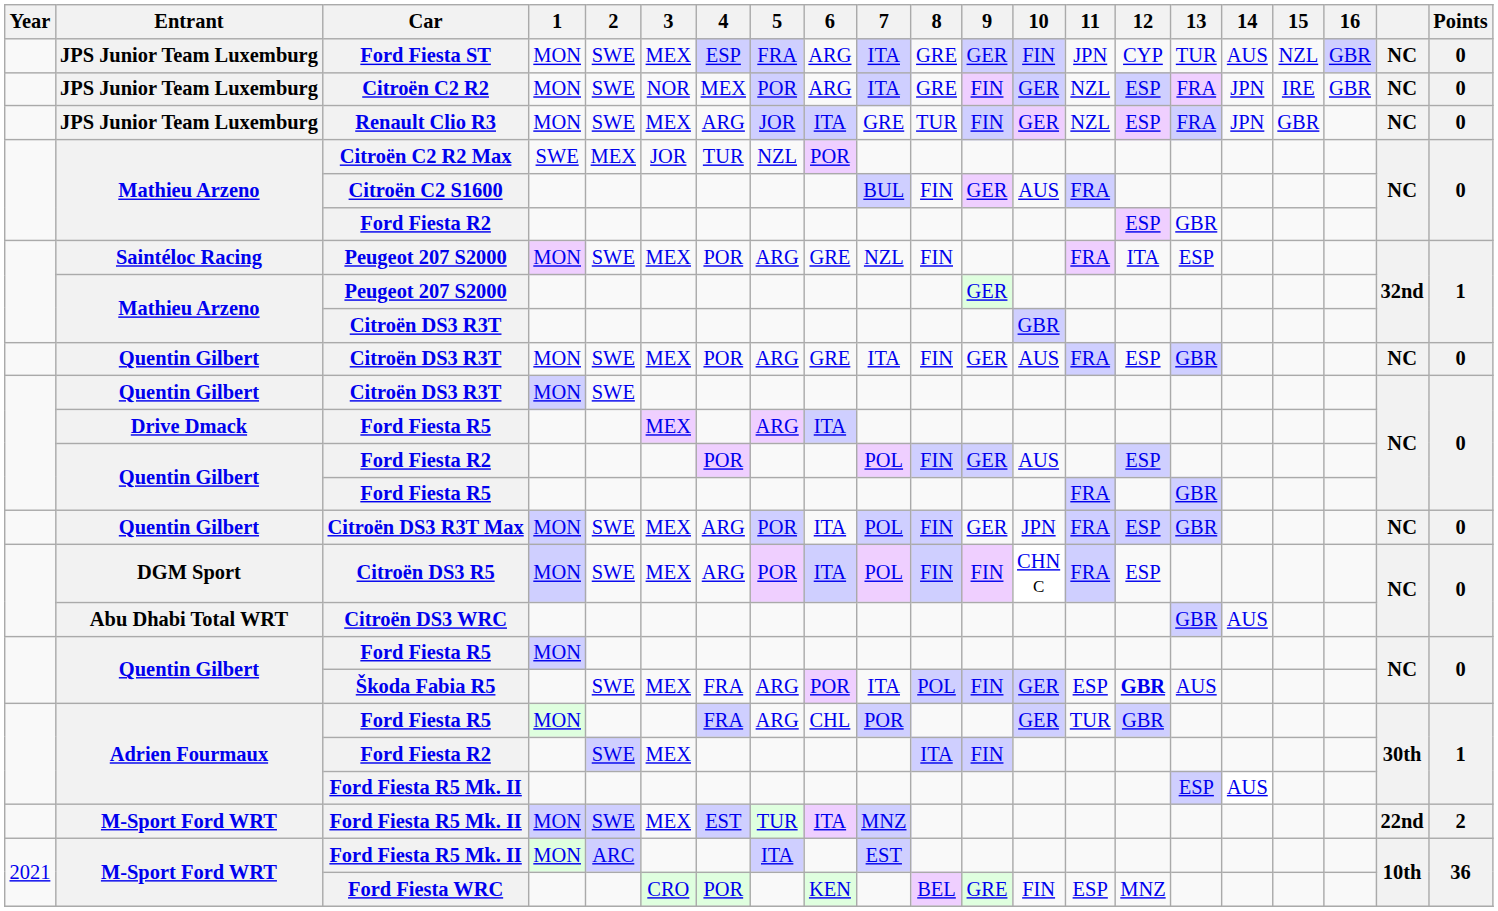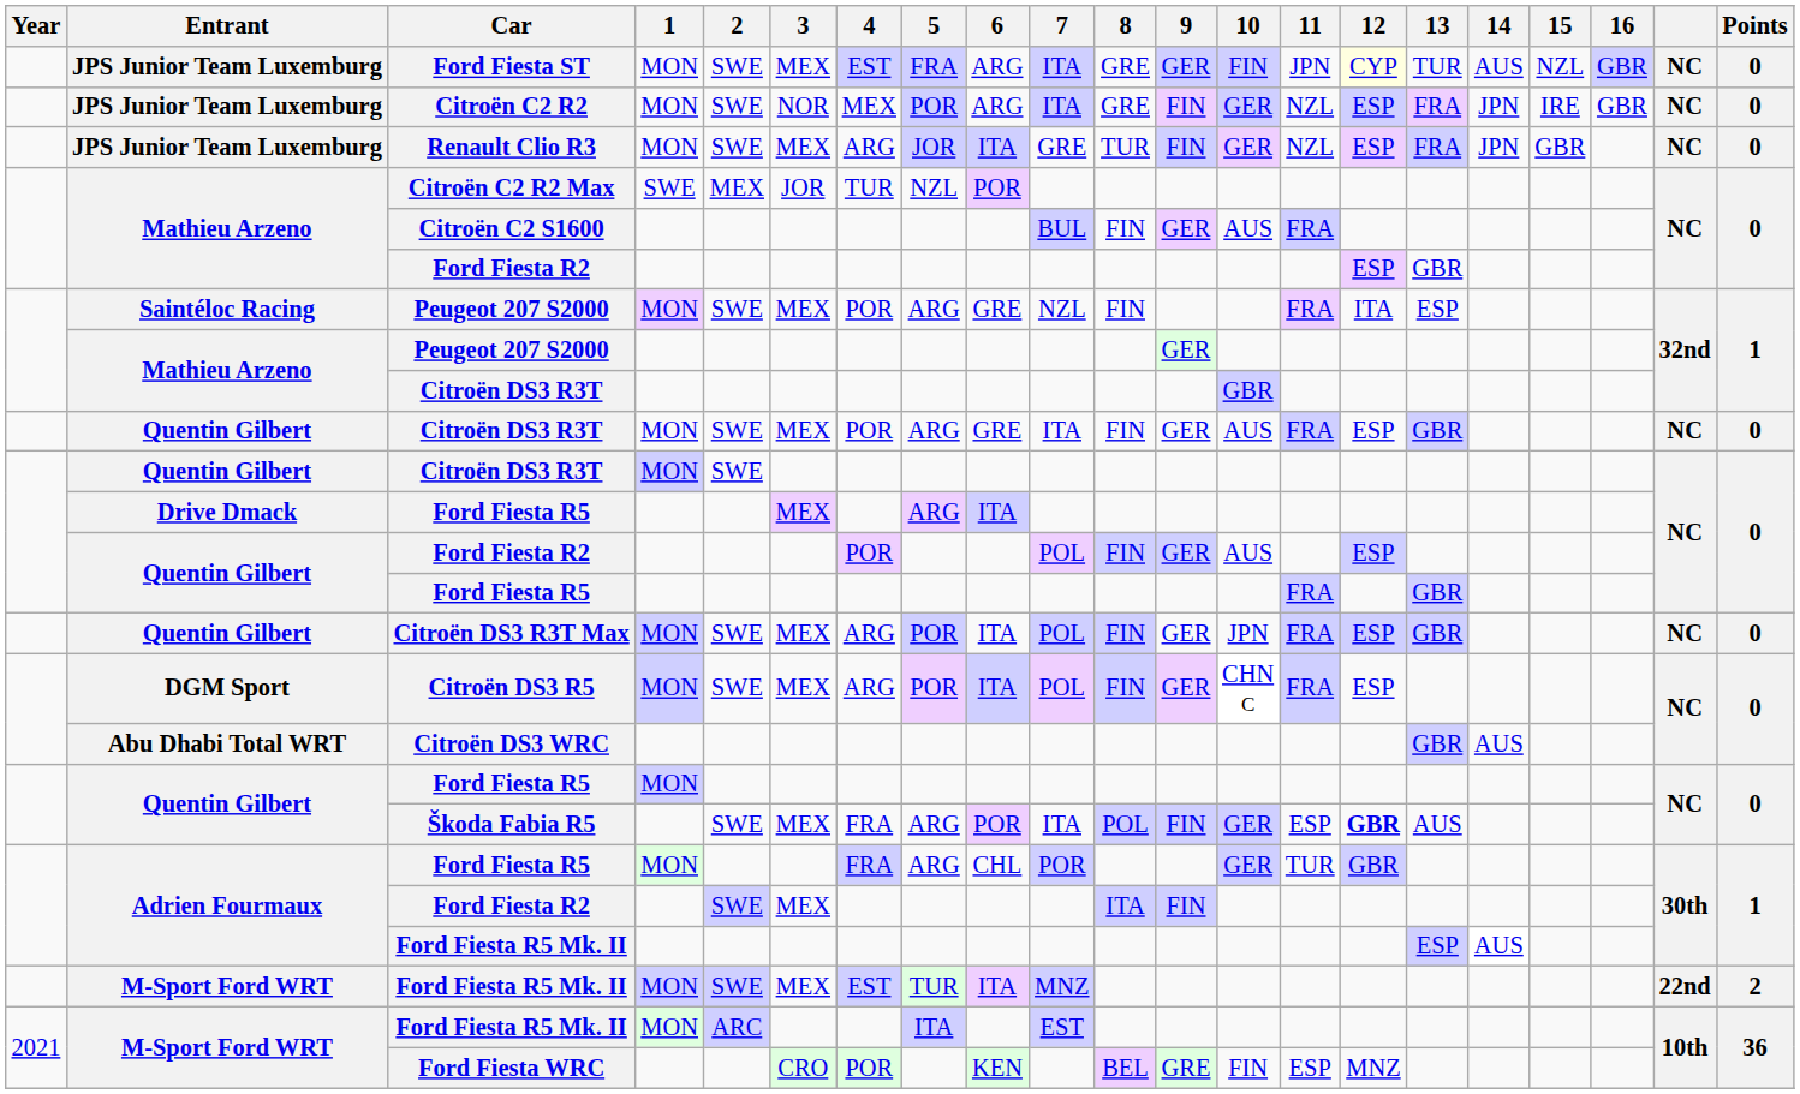Ford Fiesta ST | 4: ESP -> EST
Ford Fiesta ST | 12: no background -> lightyellow background
Citroën DS3 R5 | 9: FIN -> GER
